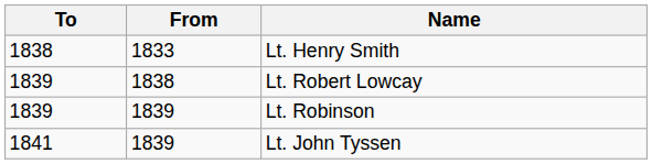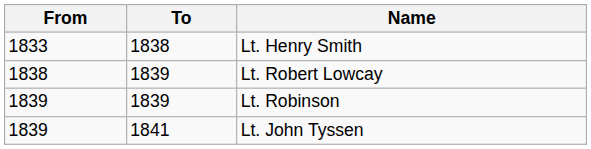columns swapped: From <-> To
